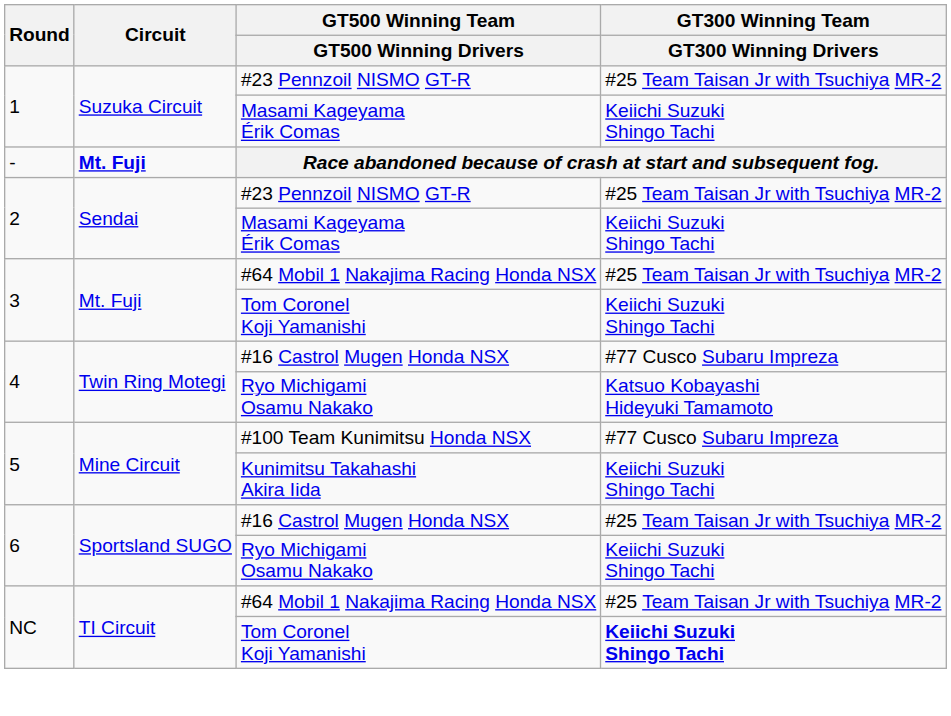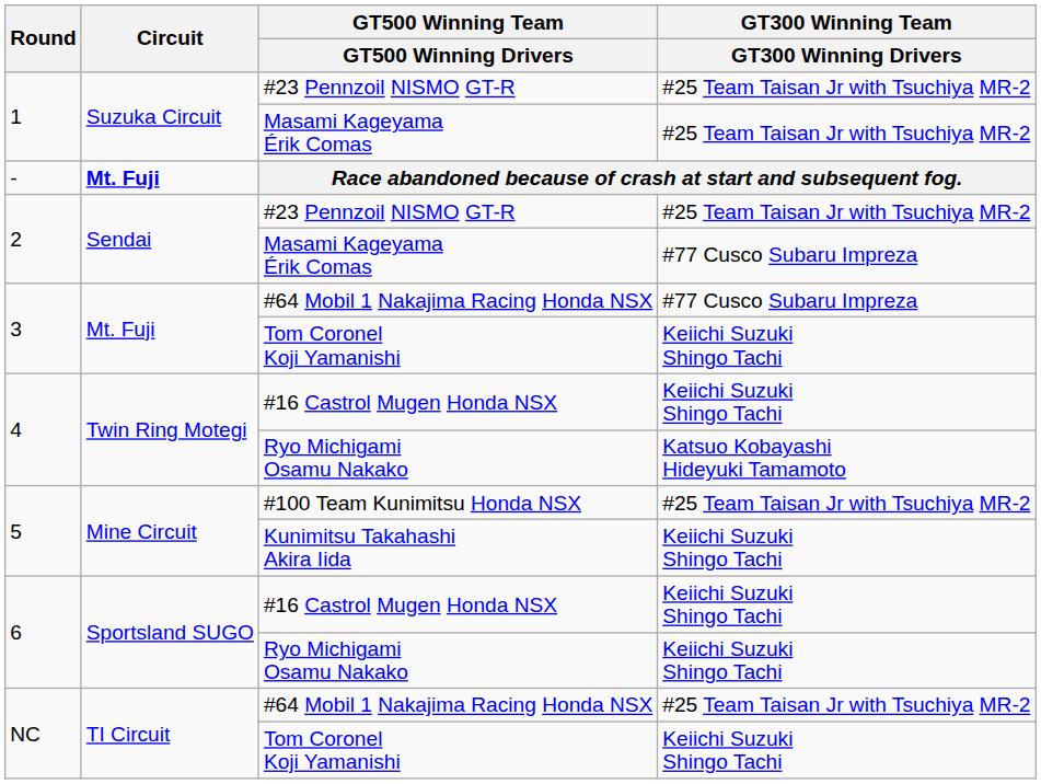1 / Masami Kageyama Érik Comas | GT300 Winning Team / GT300 Winning Drivers: Keiichi Suzuki Shingo Tachi -> #25 Team Taisan Jr with Tsuchiya MR-2
2 / Masami Kageyama Érik Comas | GT300 Winning Team / GT300 Winning Drivers: Keiichi Suzuki Shingo Tachi -> #77 Cusco Subaru Impreza
3 / #64 Mobil 1 Nakajima Racing Honda NSX | GT300 Winning Team / GT300 Winning Drivers: #25 Team Taisan Jr with Tsuchiya MR-2 -> #77 Cusco Subaru Impreza
4 / #16 Castrol Mugen Honda NSX | GT300 Winning Team / GT300 Winning Drivers: #77 Cusco Subaru Impreza -> Keiichi Suzuki Shingo Tachi
#100 Team Kunimitsu Honda NSX | GT300 Winning Team / GT300 Winning Drivers: #77 Cusco Subaru Impreza -> #25 Team Taisan Jr with Tsuchiya MR-2
6 / #16 Castrol Mugen Honda NSX | GT300 Winning Team / GT300 Winning Drivers: #25 Team Taisan Jr with Tsuchiya MR-2 -> Keiichi Suzuki Shingo Tachi
NC / Tom Coronel Koji Yamanishi | GT300 Winning Team / GT300 Winning Drivers: bold -> normal
